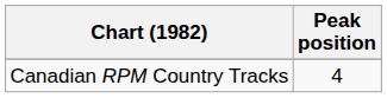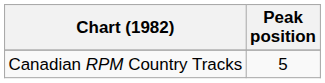Canadian RPM Country Tracks | Peak position: 4 -> 5
